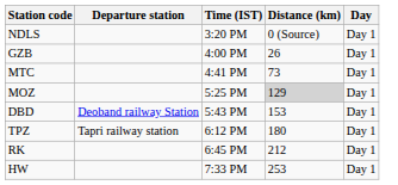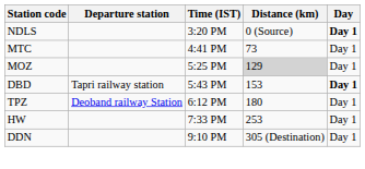NDLS | Day: normal -> bold
- row: GZB | 4:00 PM | 26 | Day 1
DBD | Departure station: Deoband railway Station -> Tapri railway station
DBD | Day: normal -> bold
TPZ | Departure station: Tapri railway station -> Deoband railway Station
- row: RK | 6:45 PM | 212 | Day 1
+ row: DDN | 9:10 PM | 305 (Destination) | Day 1
